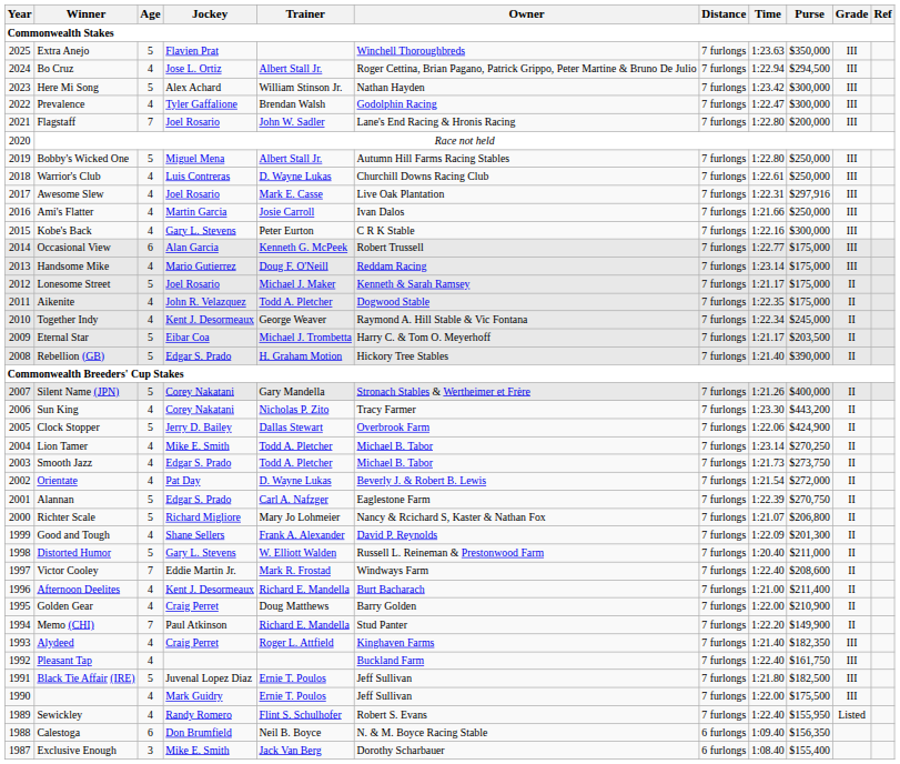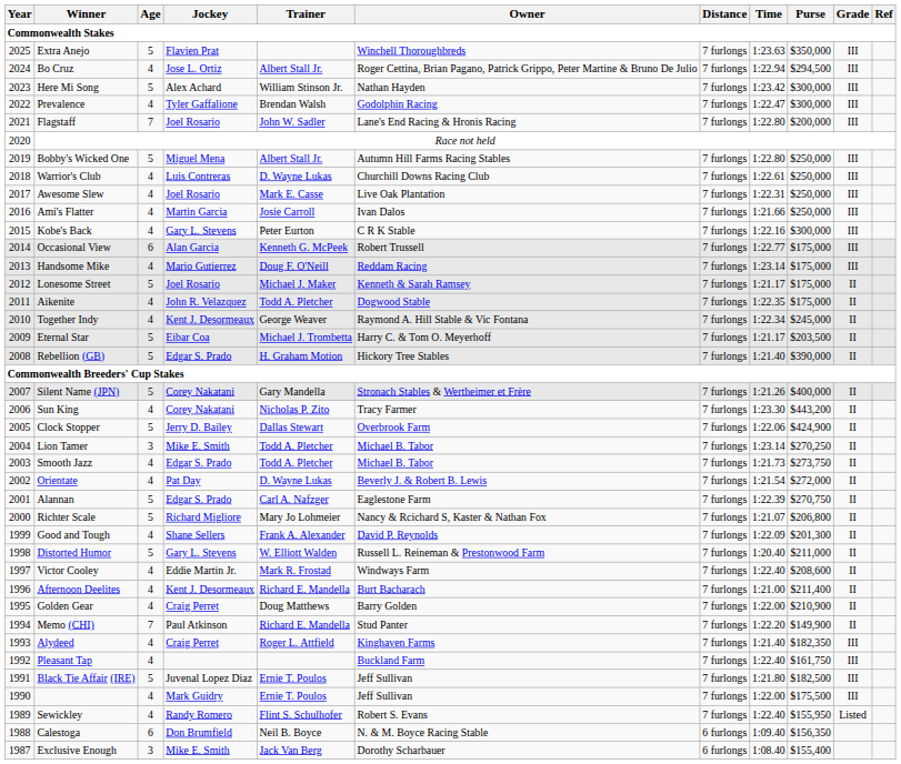Awesome Slew | Purse: $297,916 -> $250,000
Lion Tamer | Age: 4 -> 3
Victor Cooley | Age: 7 -> 4
